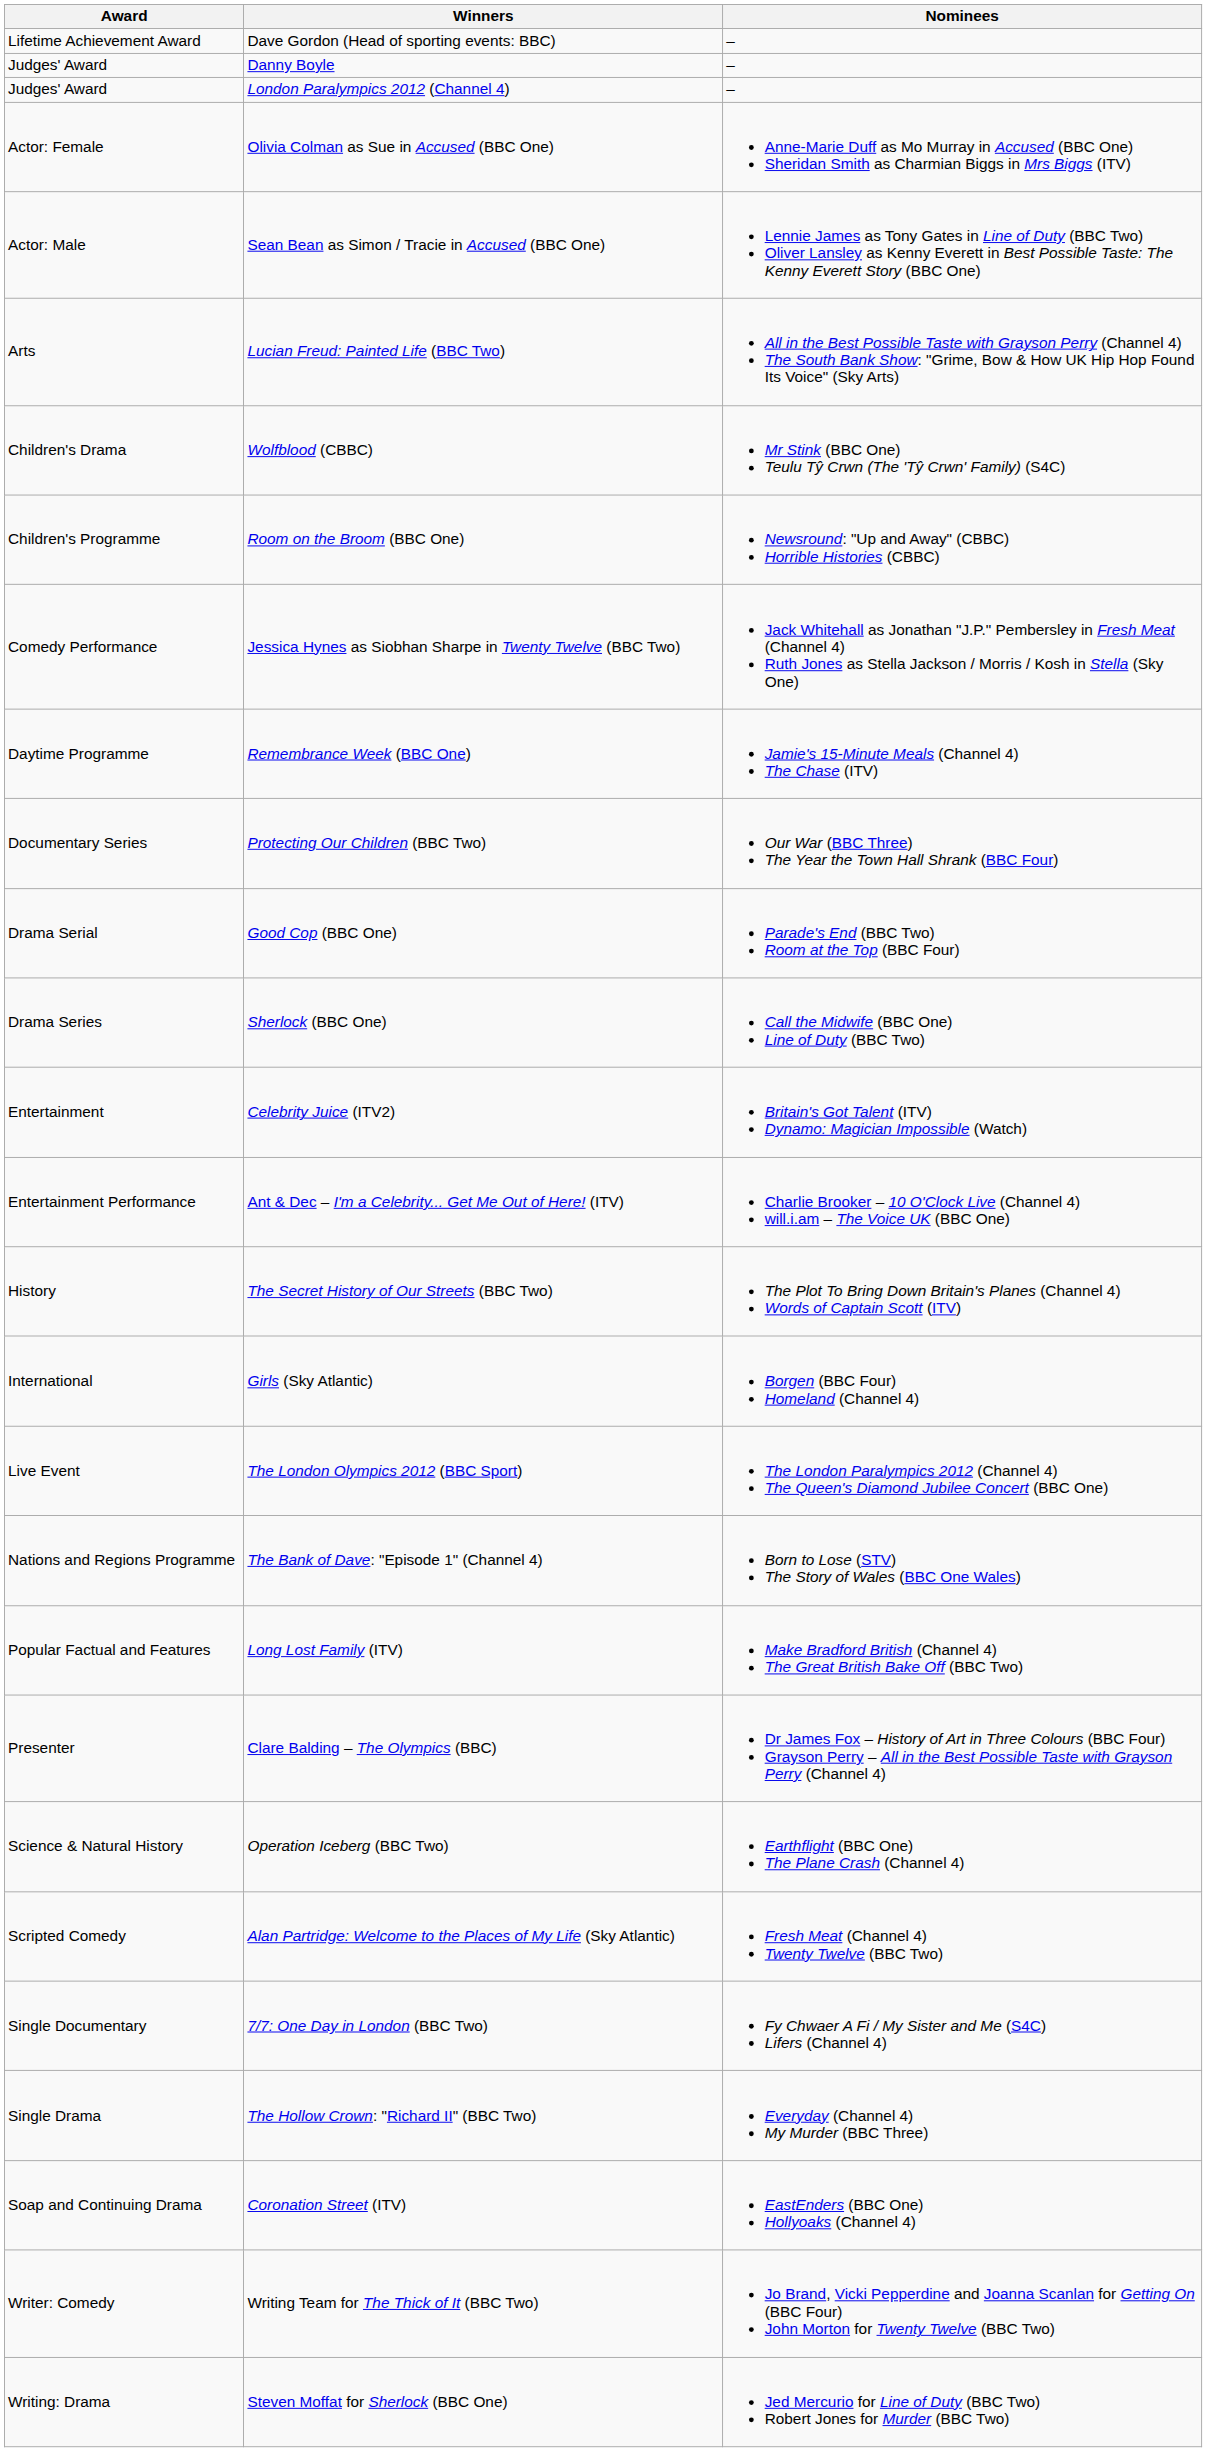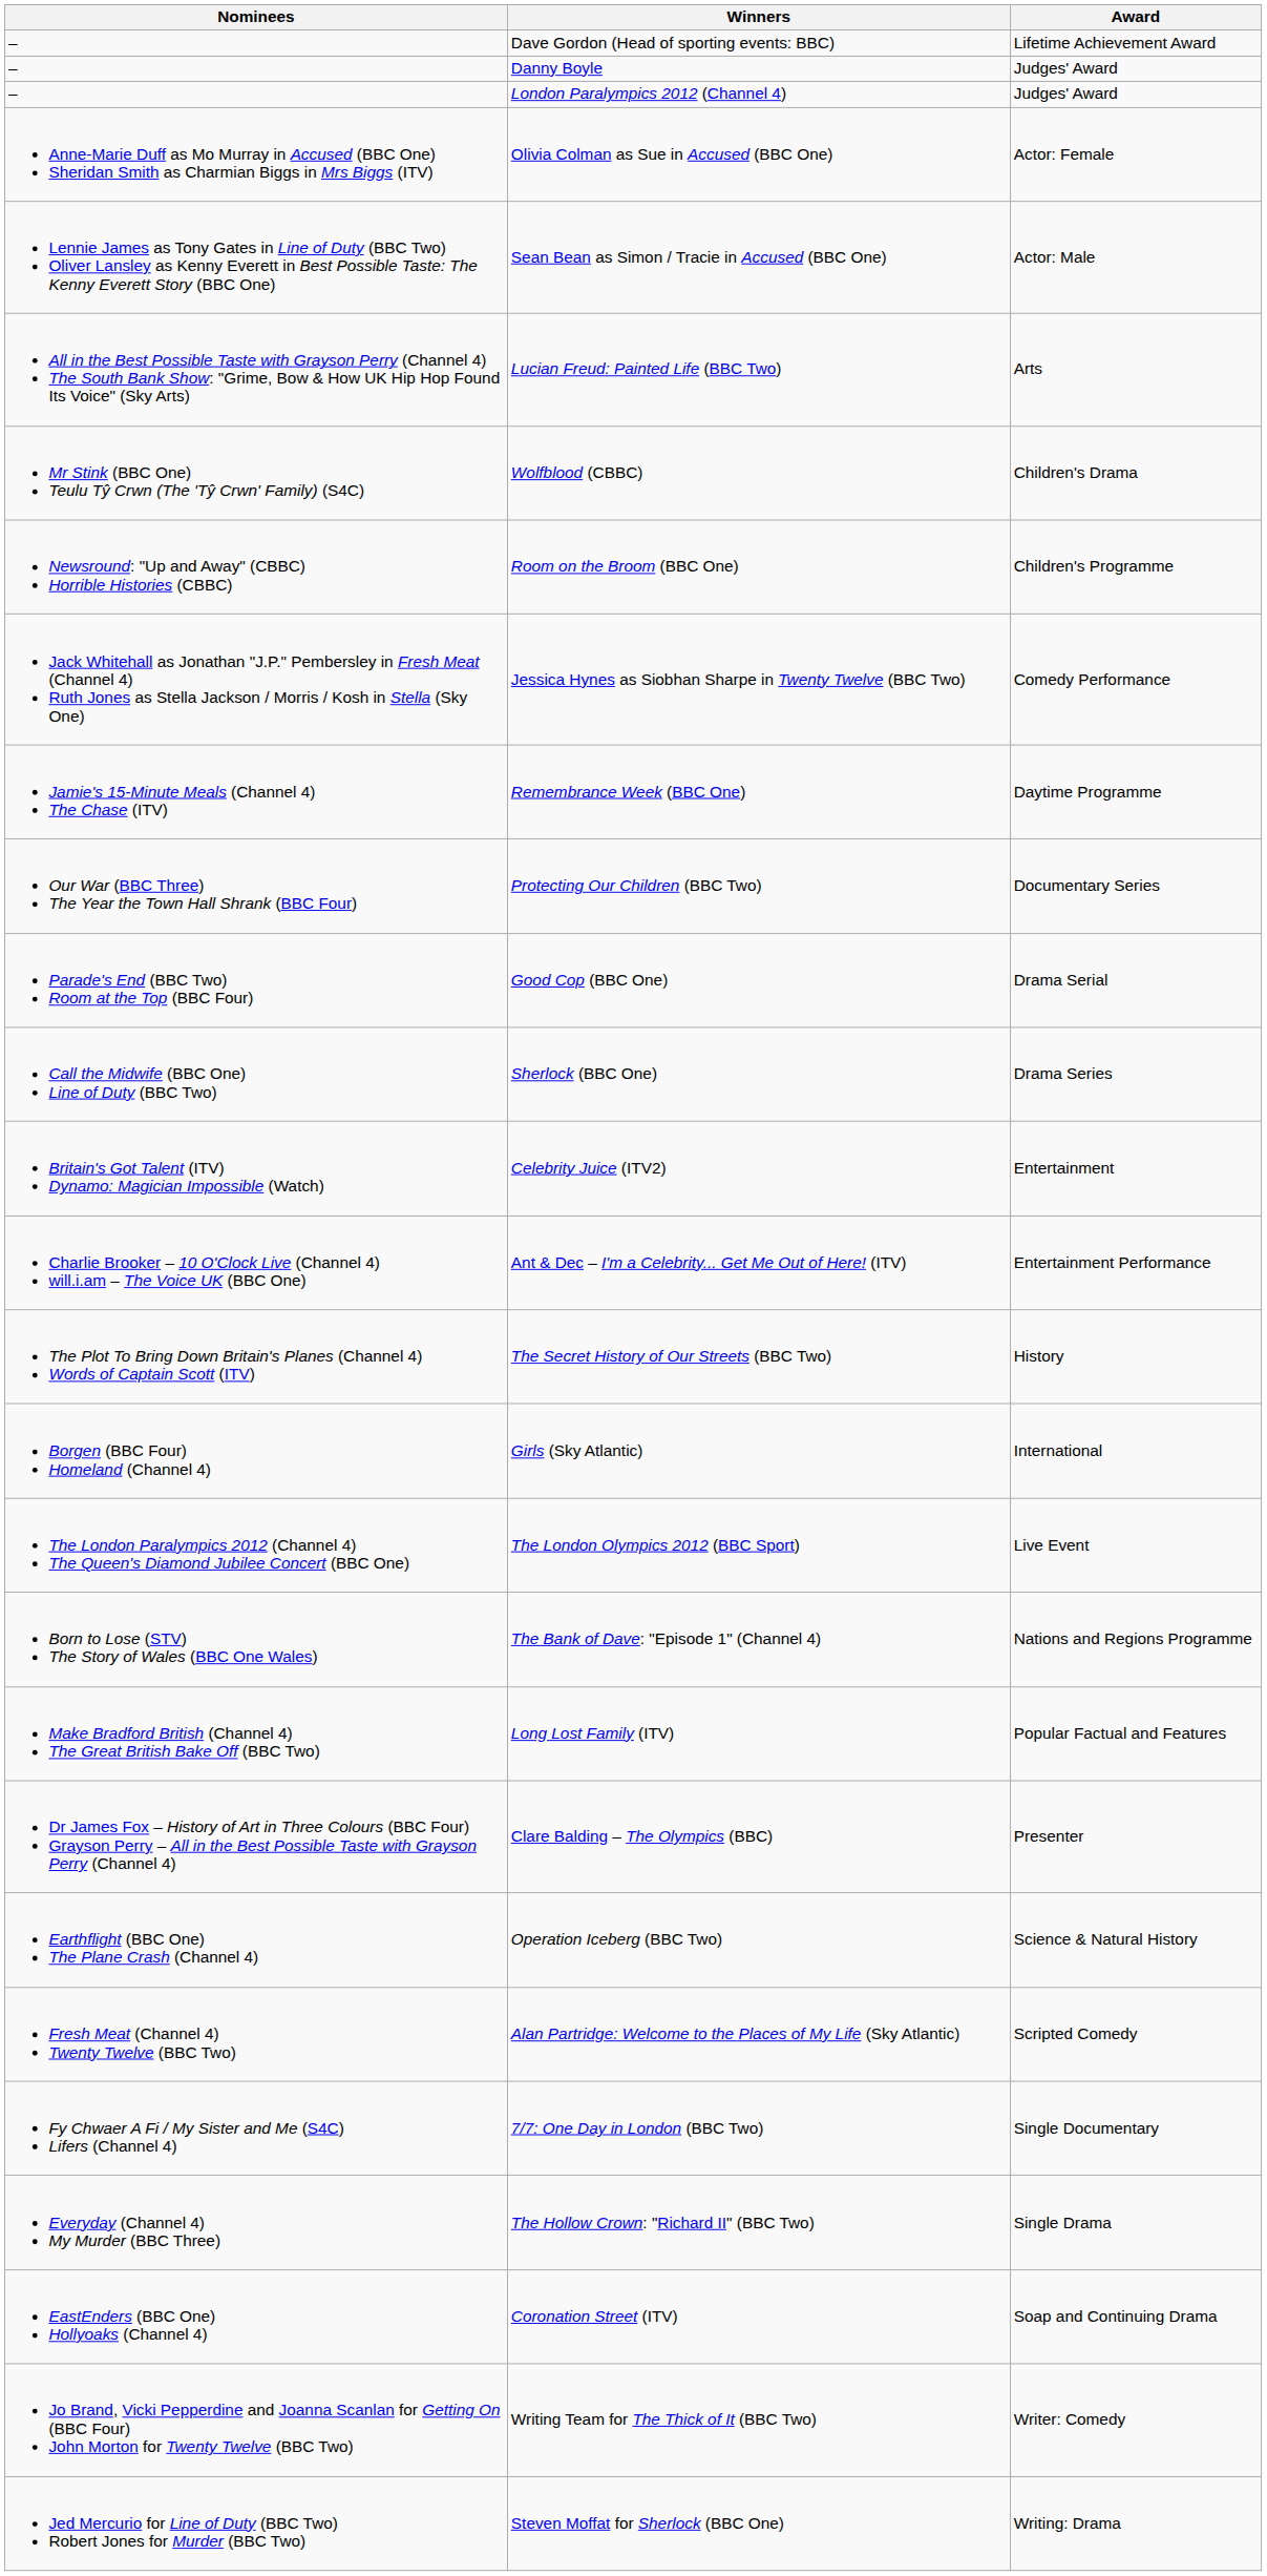columns swapped: Award <-> Nominees
